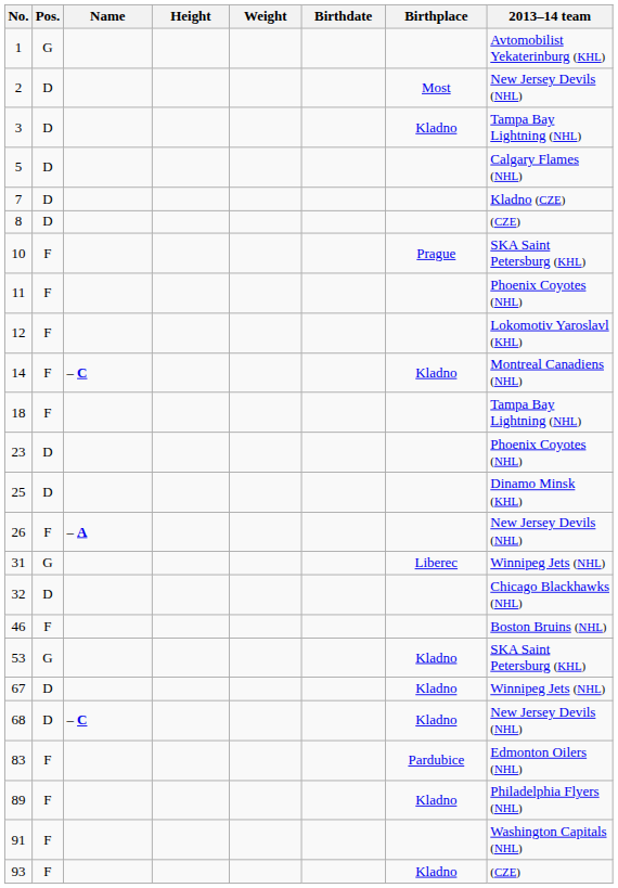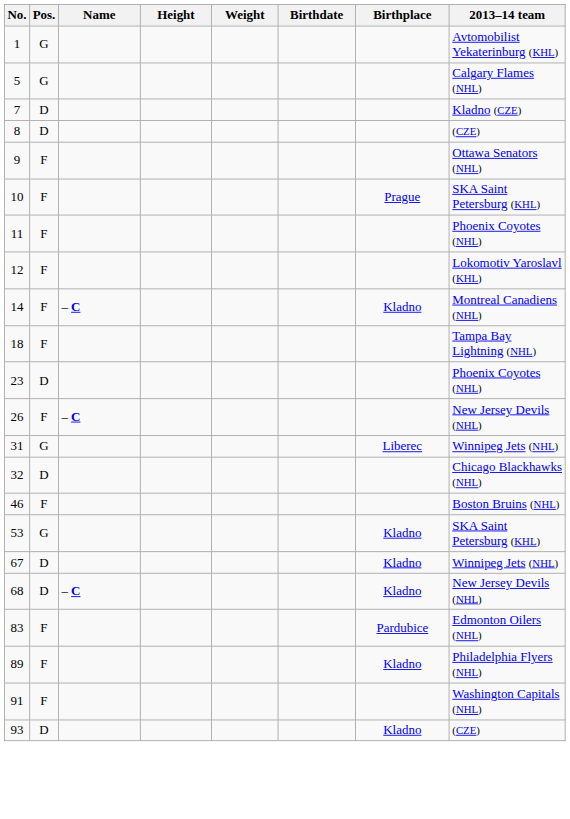- row: 2 | D | Most | New Jersey Devils (NHL)
- row: 3 | D | Kladno | Tampa Bay Lightning (NHL)
5 | Pos.: D -> G
+ row: 9 | F | Ottawa Senators (NHL)
- row: 25 | D | Dinamo Minsk (KHL)
26 | Name: – A -> – C
93 | Pos.: F -> D
